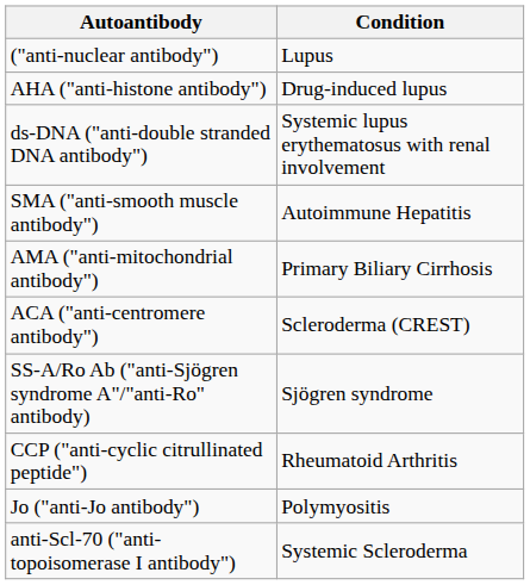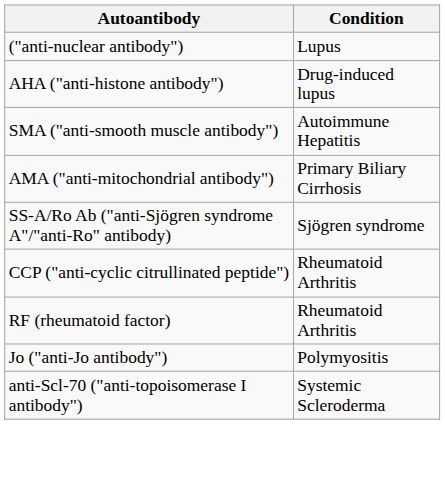- row: ds-DNA ("anti-double stranded DNA antibody") | Systemic lupus erythematosus with renal involvement
- row: ACA ("anti-centromere antibody") | Scleroderma (CREST)
+ row: RF (rheumatoid factor) | Rheumatoid Arthritis
